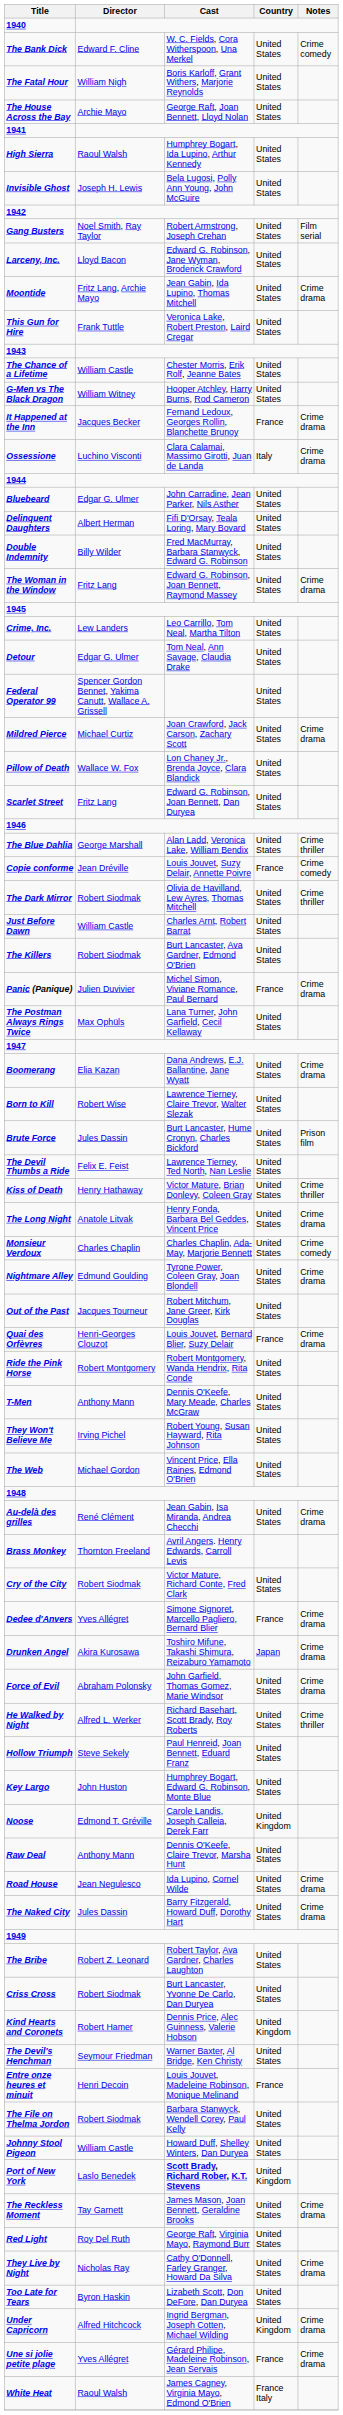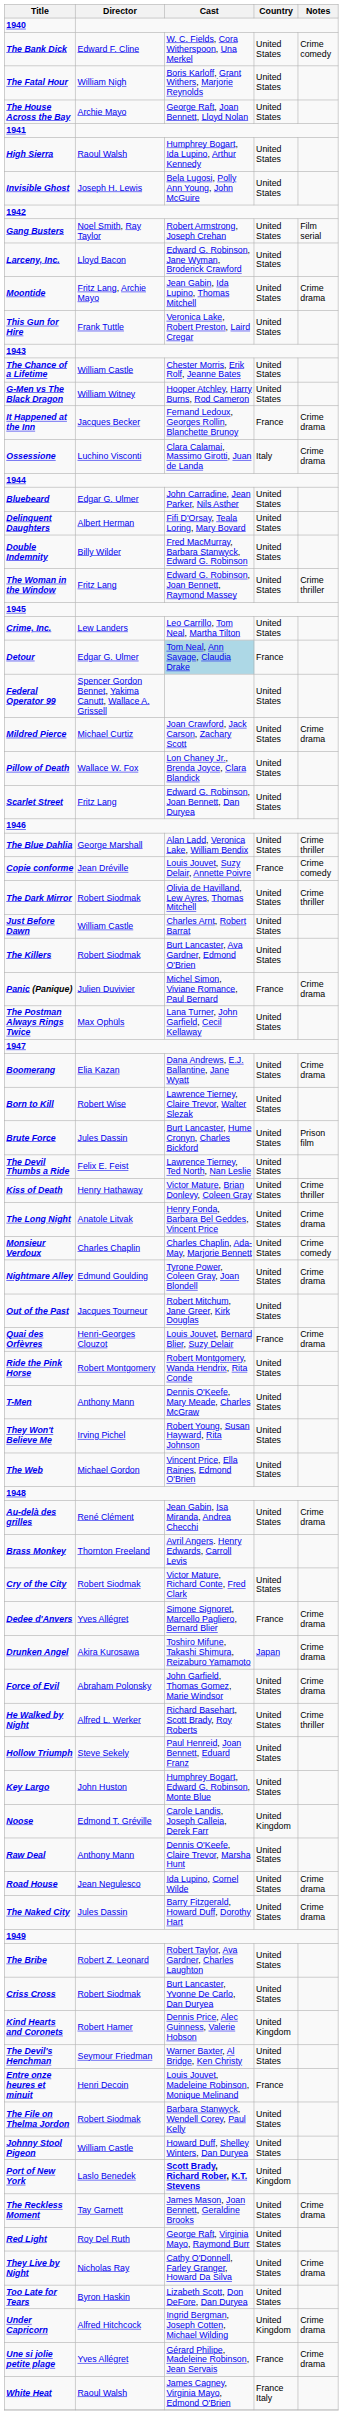The Woman in the Window | Notes: Crime drama -> Crime thriller
Detour | Cast: no background -> lightblue background
Detour | Country: United States -> France
